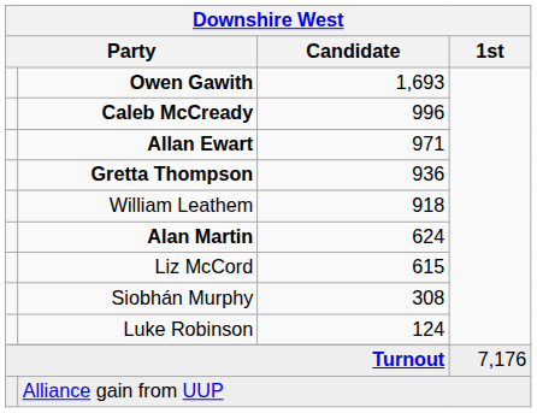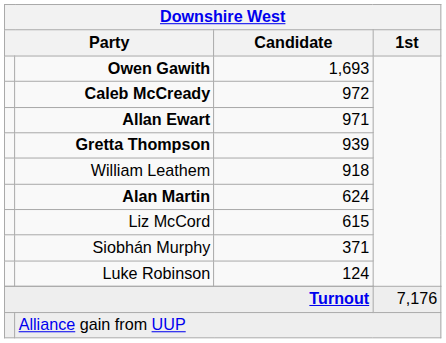Caleb McCready | Candidate: 996 -> 972
Gretta Thompson | Candidate: 936 -> 939
Siobhán Murphy | Candidate: 308 -> 371
